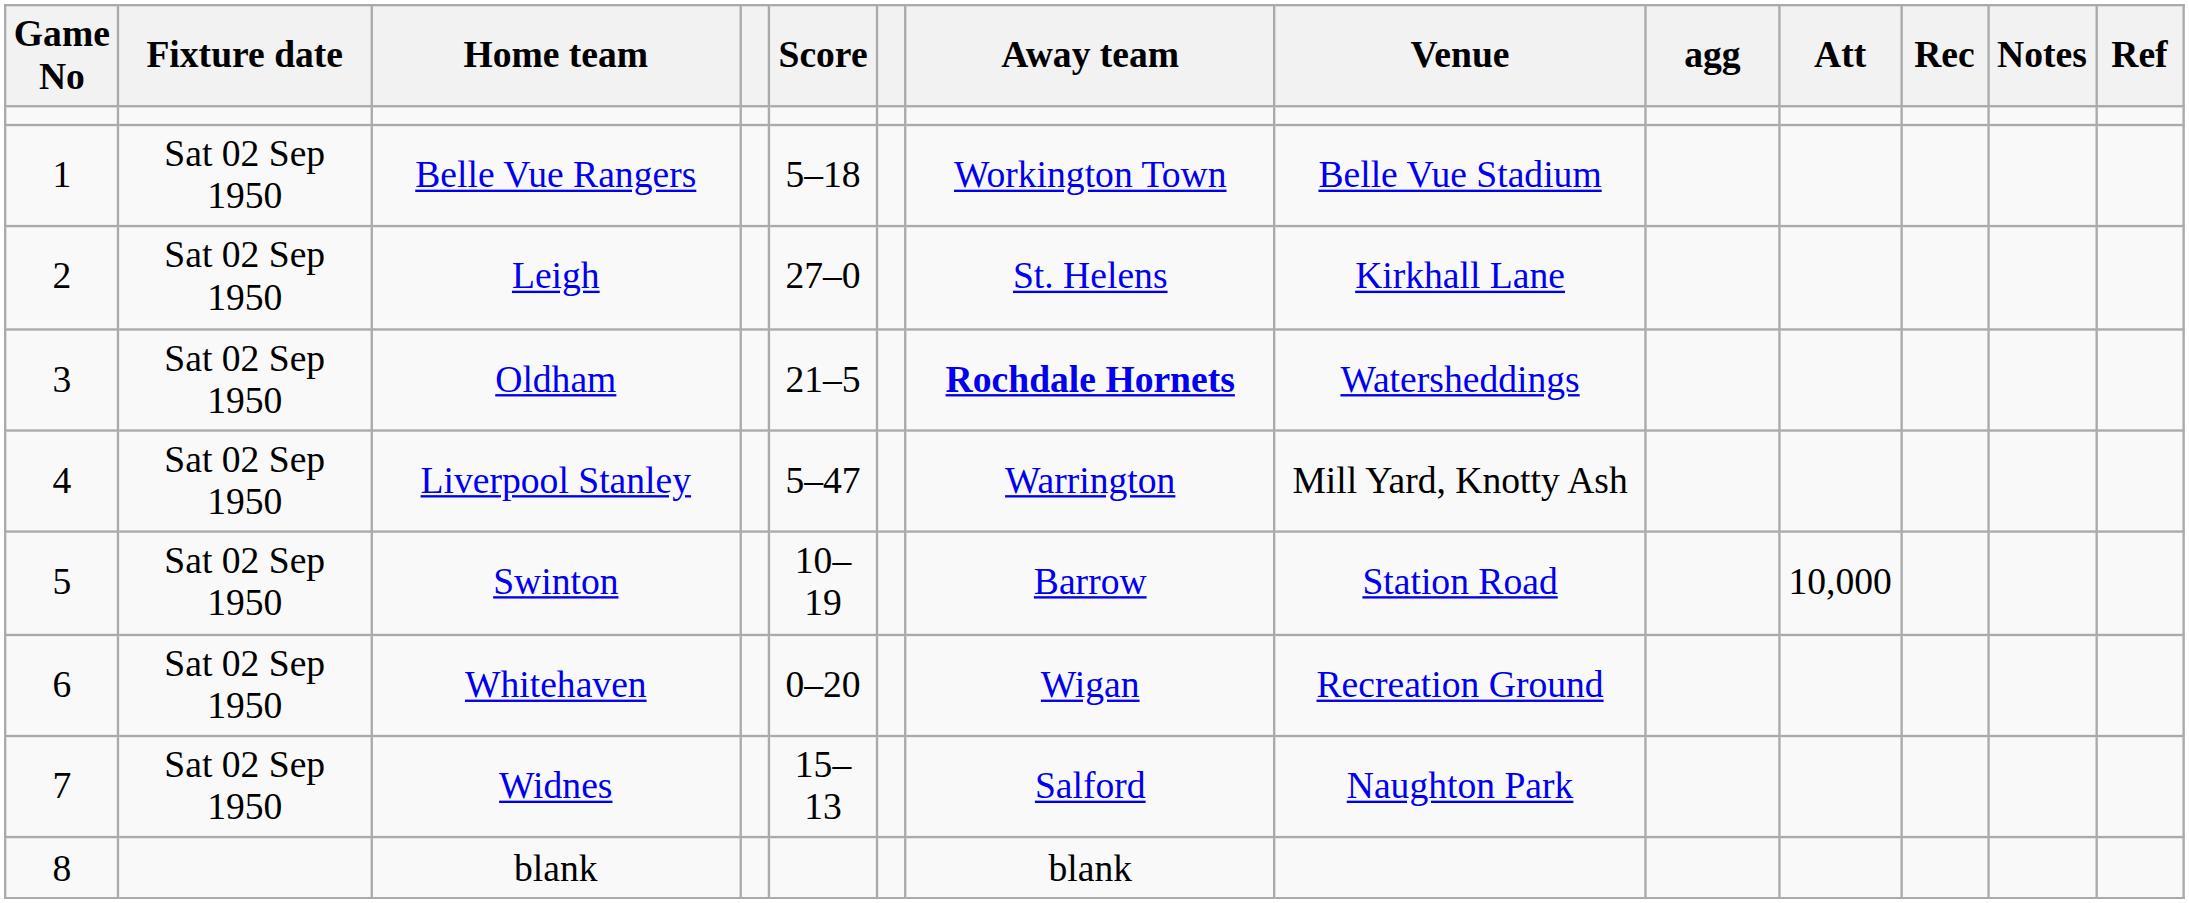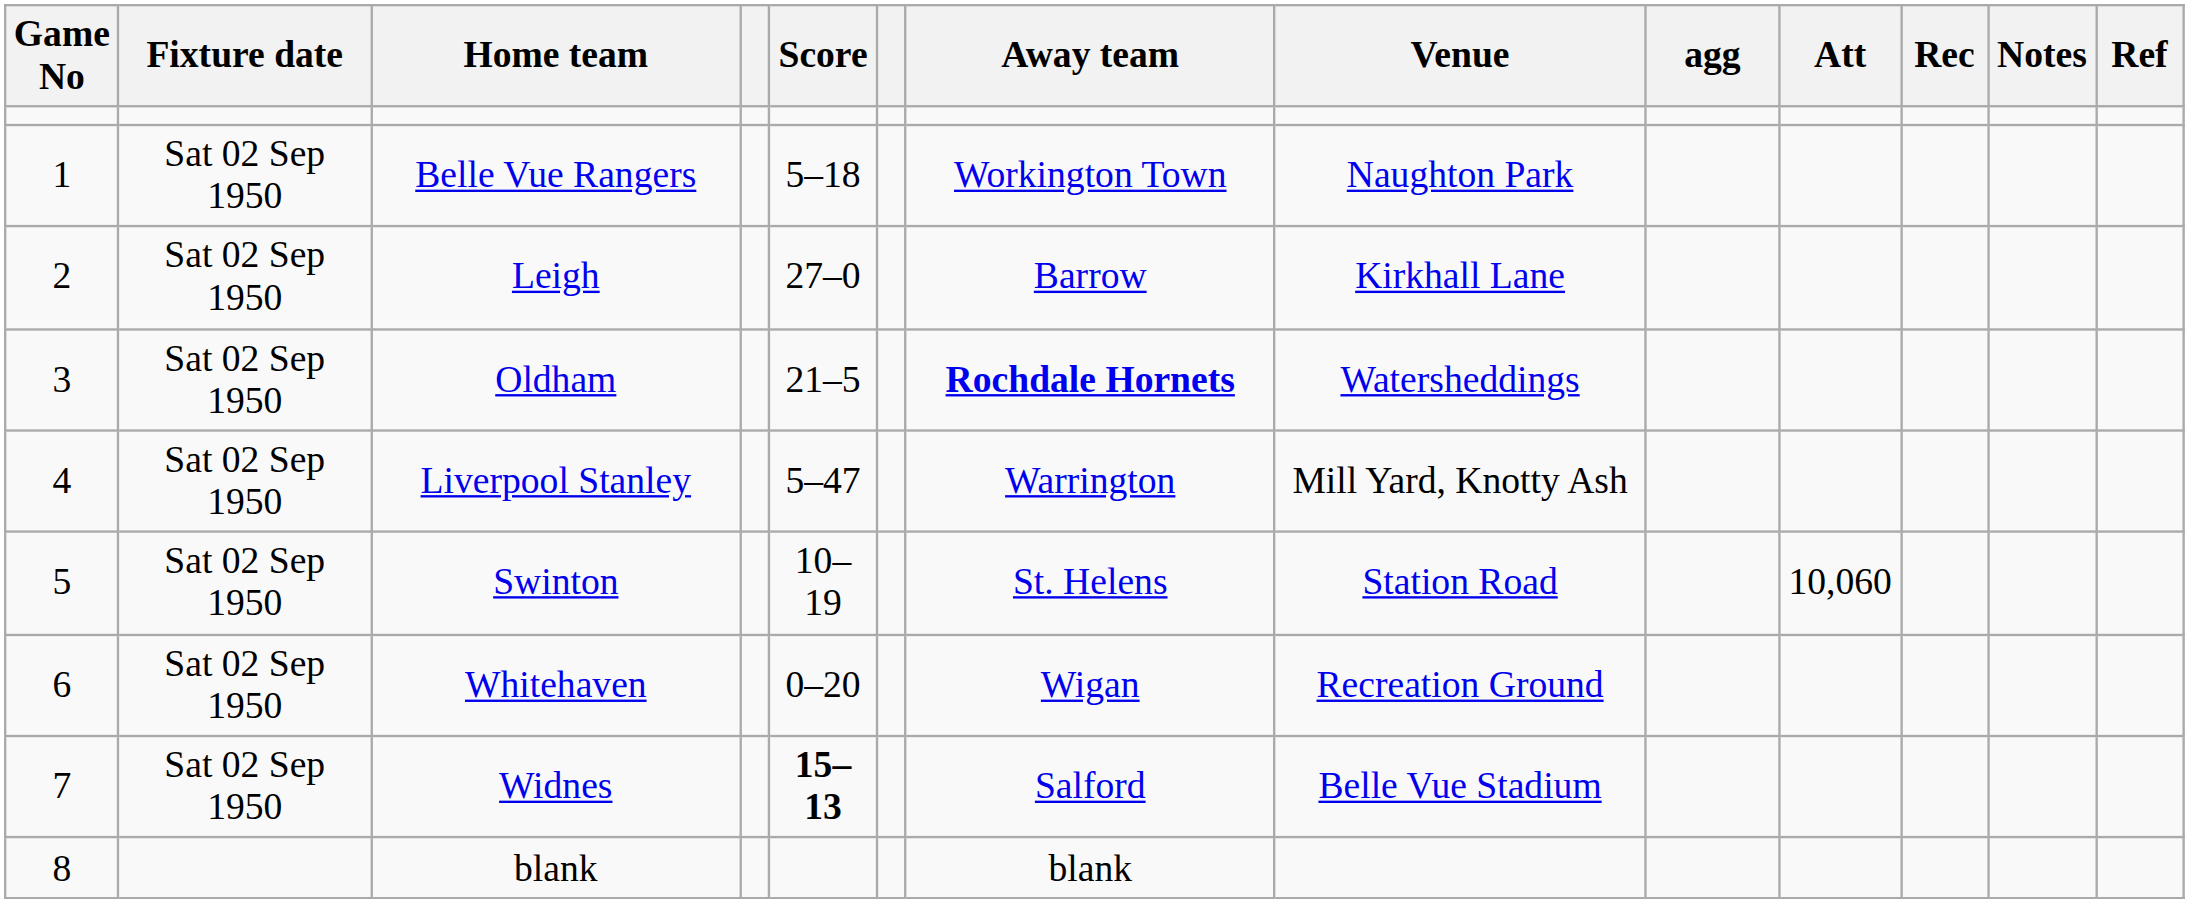Belle Vue Rangers | Venue: Belle Vue Stadium -> Naughton Park
Leigh | Away team: St. Helens -> Barrow
Swinton | Away team: Barrow -> St. Helens
Swinton | Att: 10,000 -> 10,060
Widnes | Score: normal -> bold
Widnes | Venue: Naughton Park -> Belle Vue Stadium
